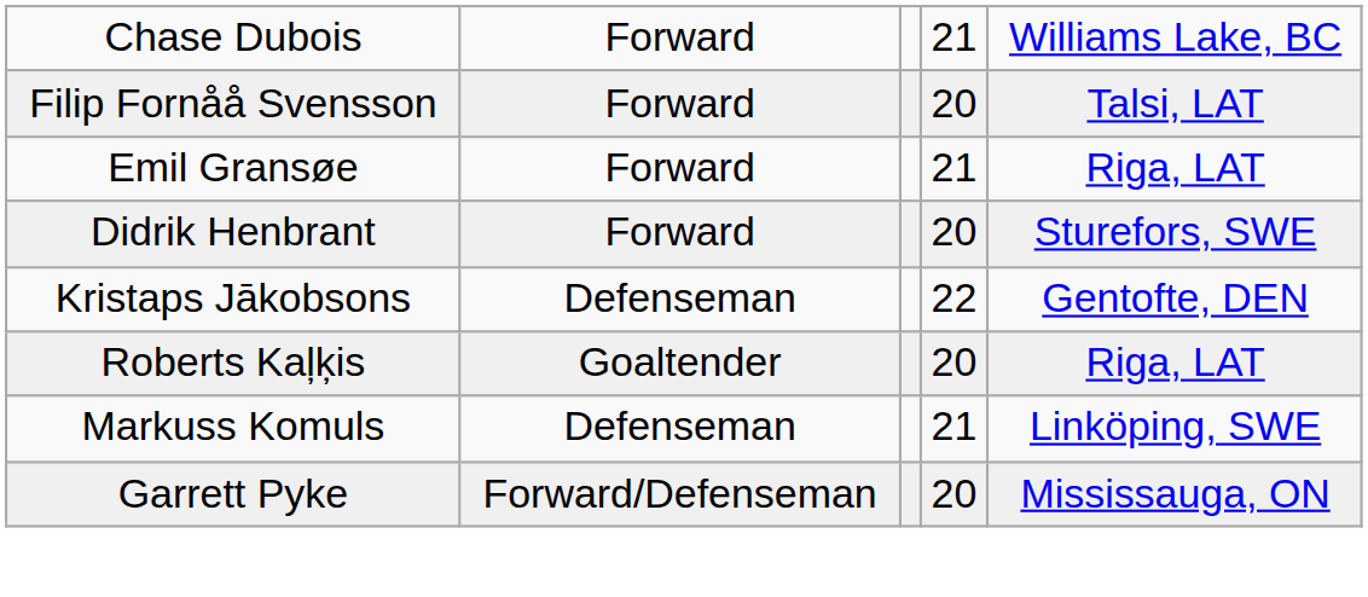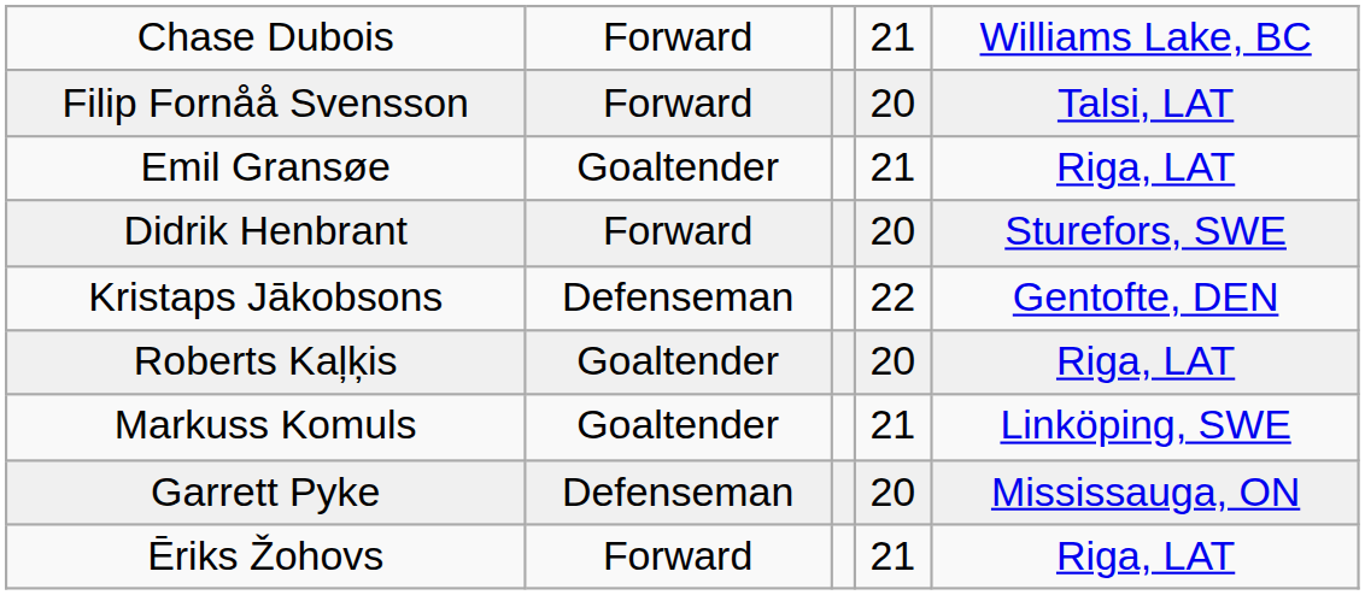Emil Gransøe | column 2: Forward -> Goaltender
Markuss Komuls | column 2: Defenseman -> Goaltender
Garrett Pyke | column 2: Forward/Defenseman -> Defenseman
+ row: Ēriks Žohovs | Forward | 21 | Riga, LAT
